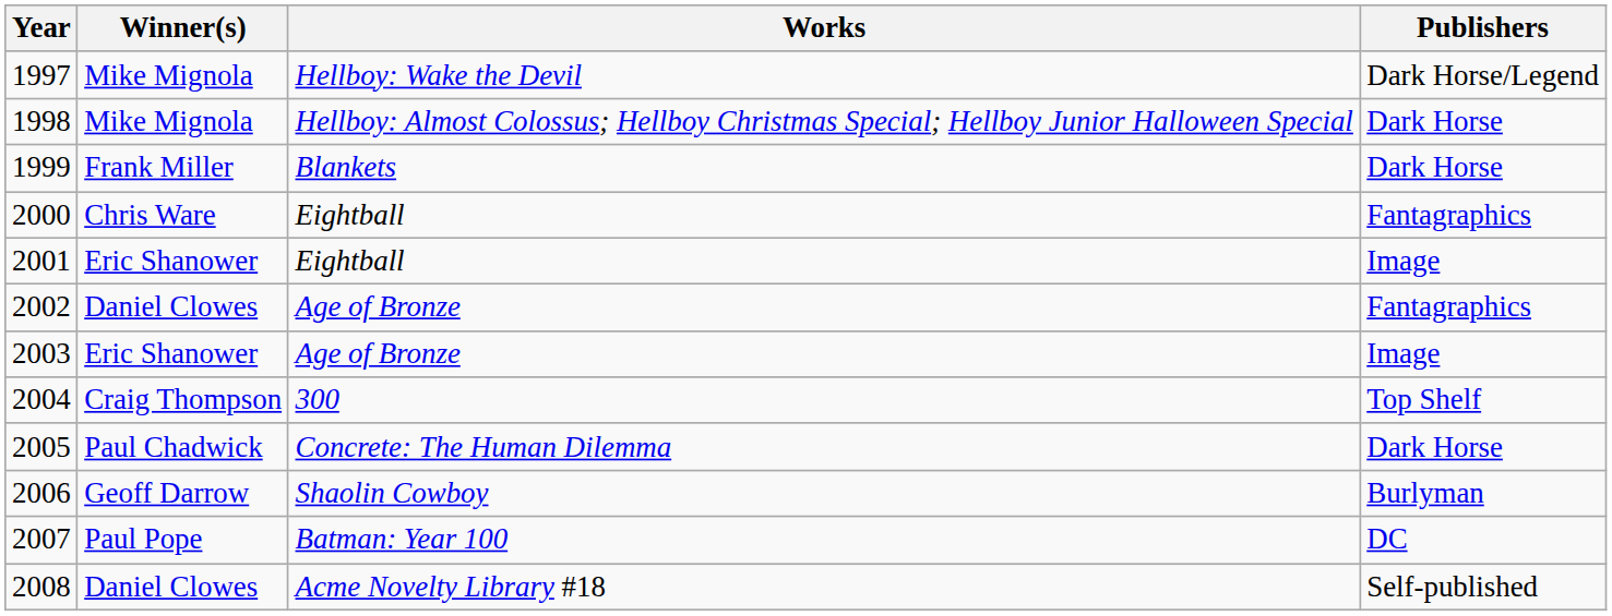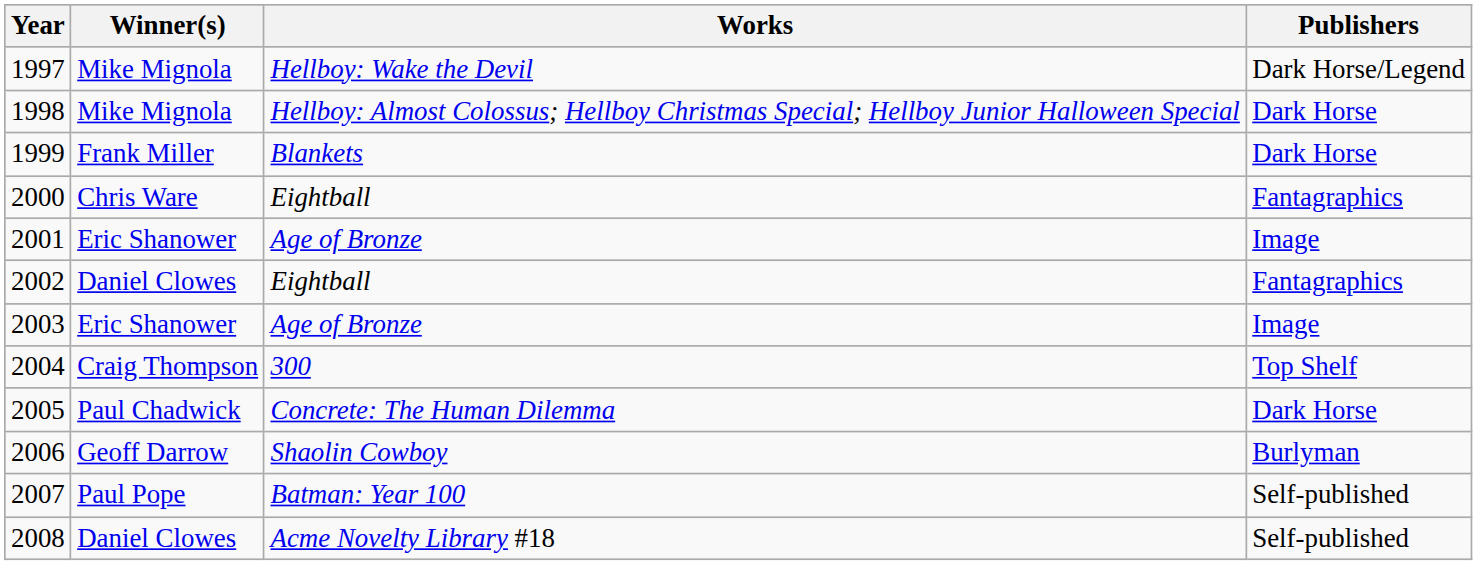2001 | Works: Eightball -> Age of Bronze
2002 | Works: Age of Bronze -> Eightball
2007 | Publishers: DC -> Self-published
